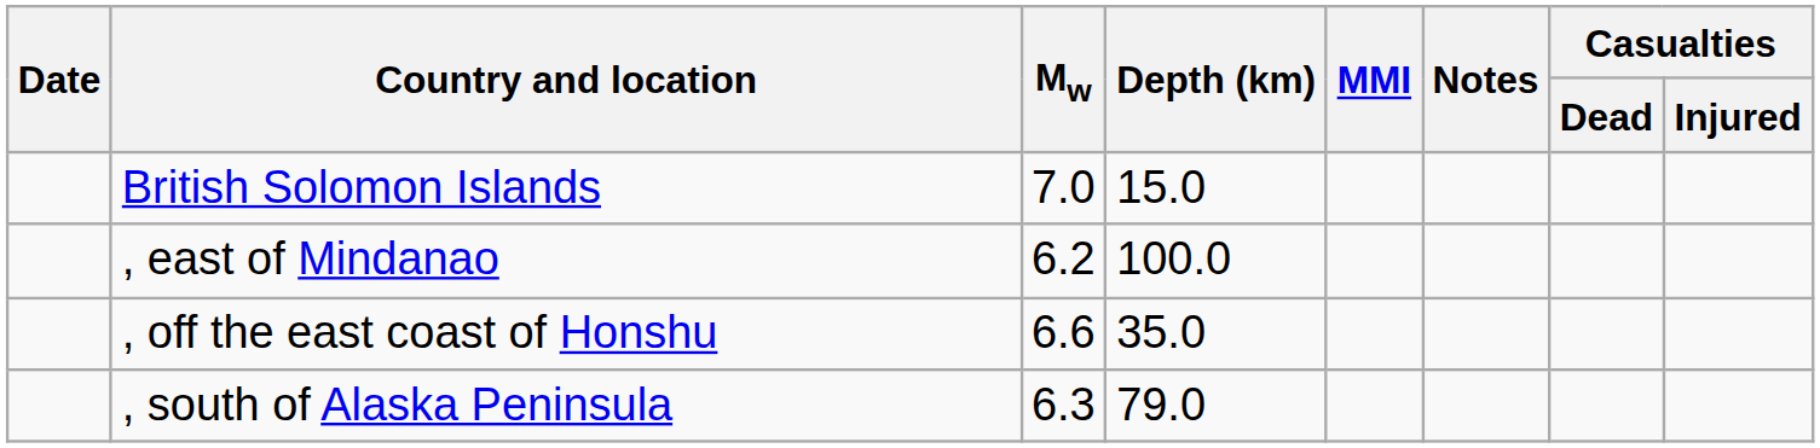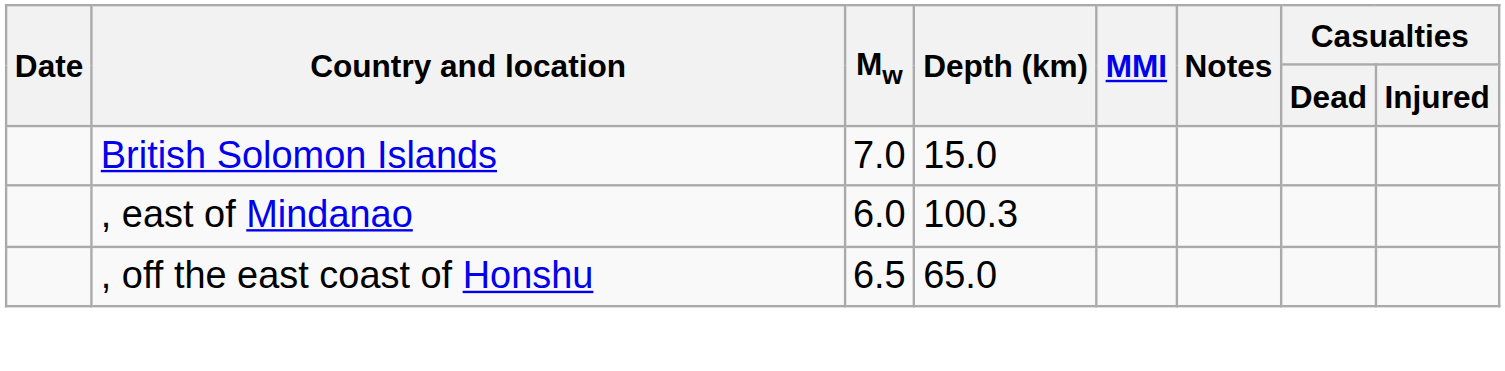, east of Mindanao | Mw: 6.2 -> 6.0
, east of Mindanao | Depth (km): 100.0 -> 100.3
, off the east coast of Honshu | Mw: 6.6 -> 6.5
, off the east coast of Honshu | Depth (km): 35.0 -> 65.0
- row: , south of Alaska Peninsula | 6.3 | 79.0
